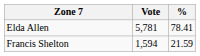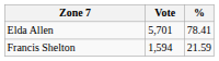Elda Allen | Vote: 5,781 -> 5,701
